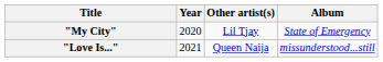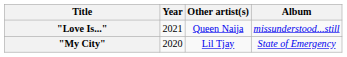rows swapped: "My City" <-> "Love Is..."
